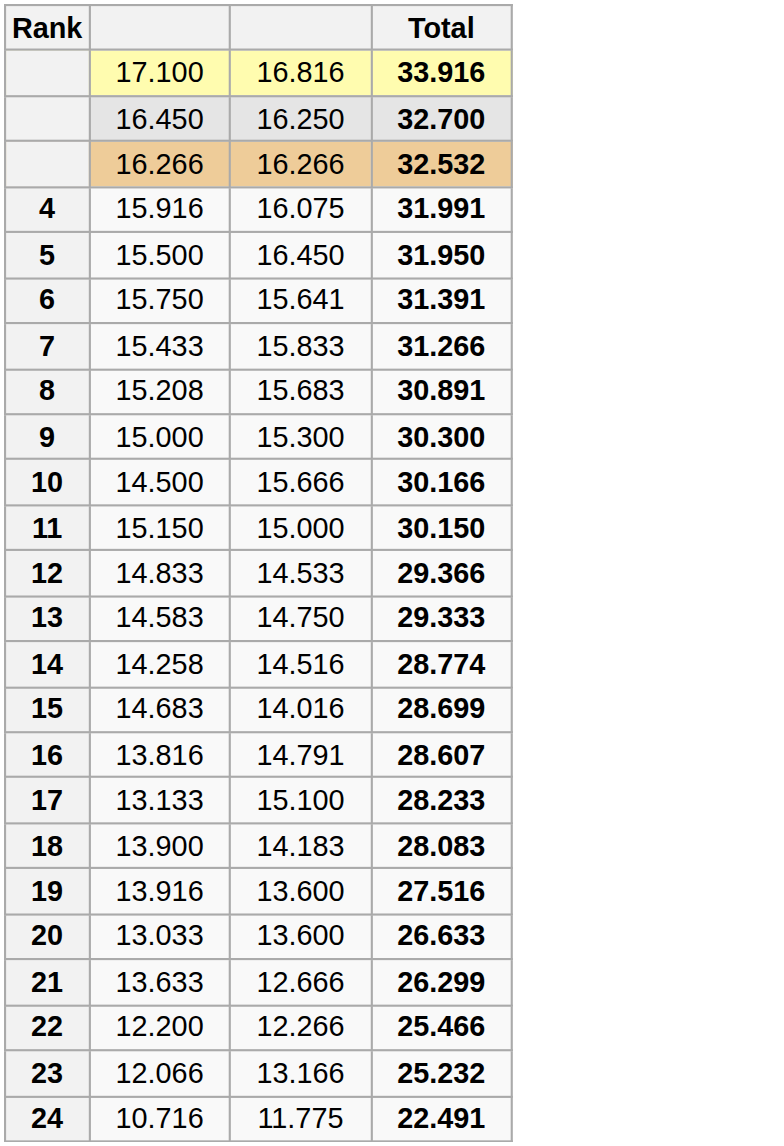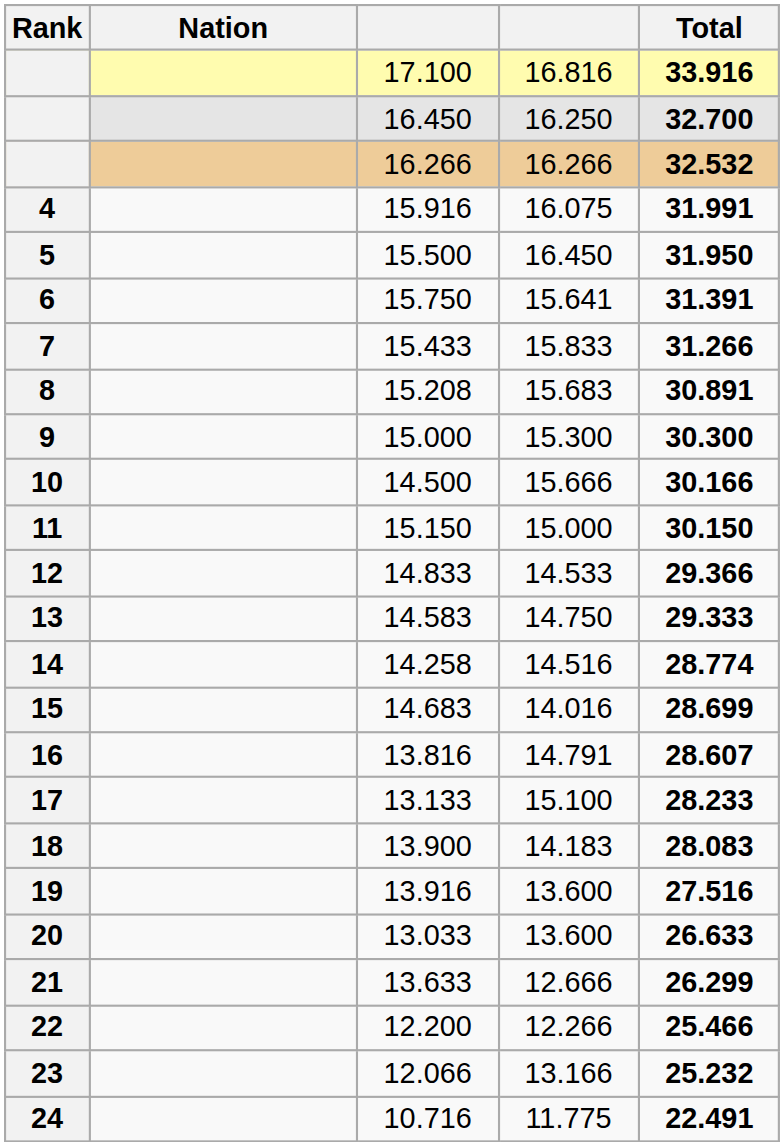+ column: Nation
